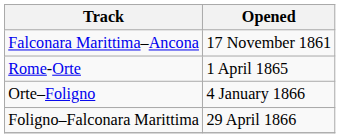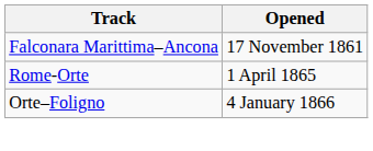- row: Foligno–Falconara Marittima | 29 April 1866
